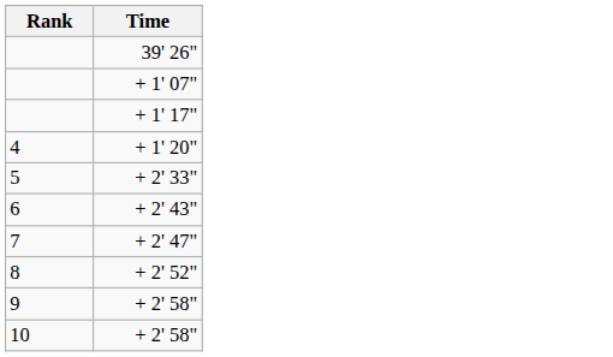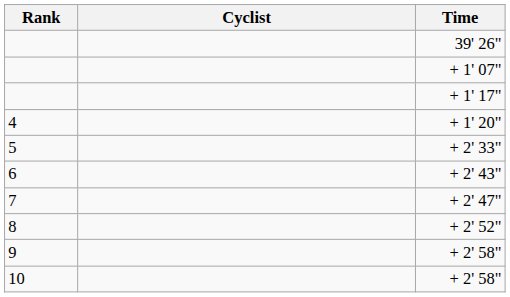+ column: Cyclist
